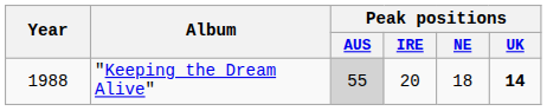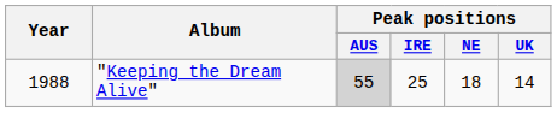"Keeping the Dream Alive" | Peak positions / IRE: 20 -> 25
"Keeping the Dream Alive" | Peak positions / UK: bold -> normal
